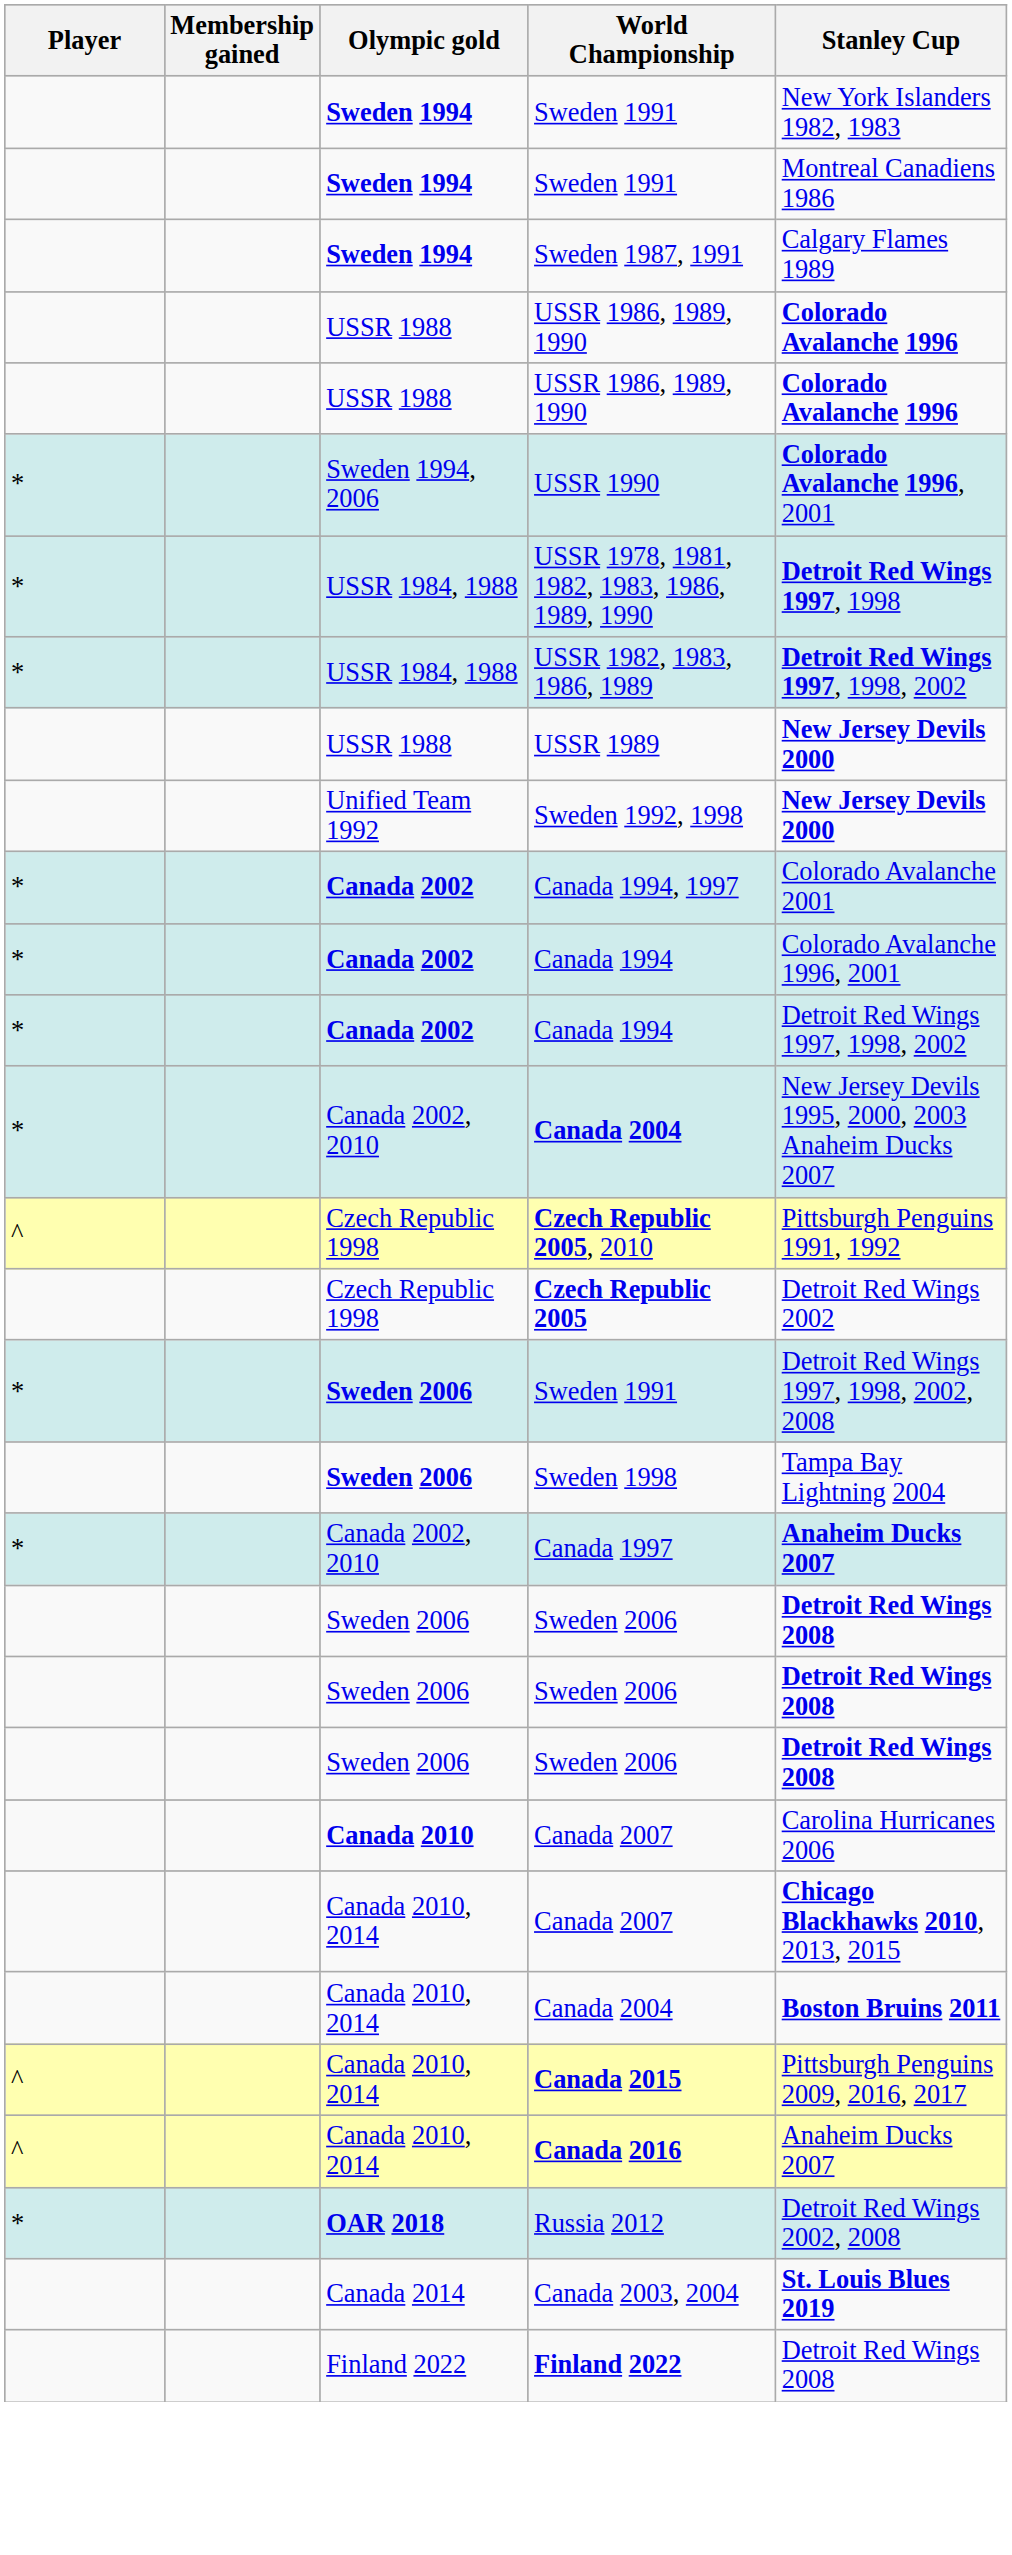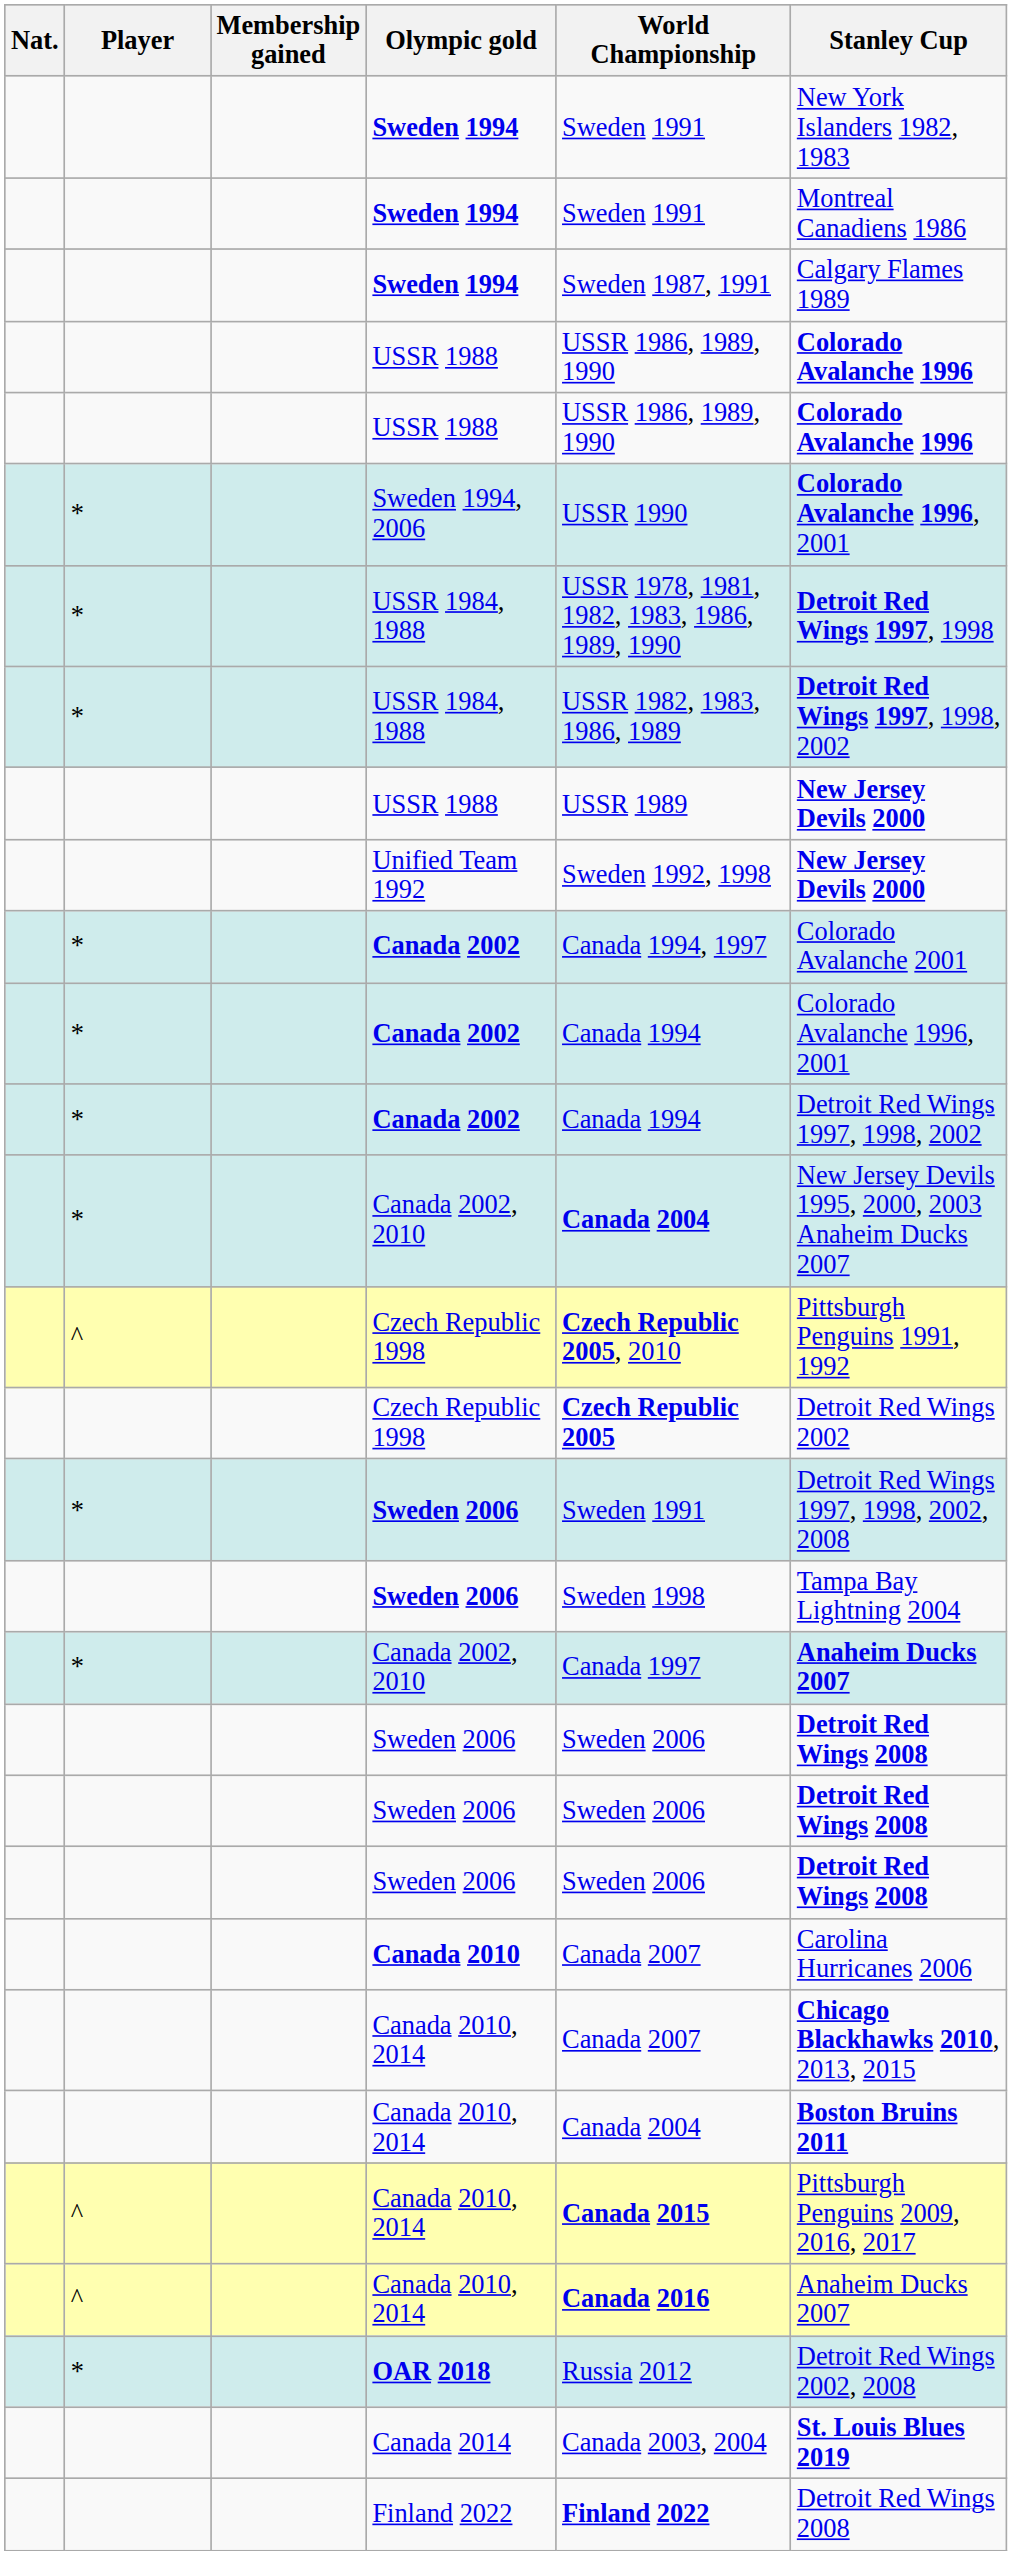+ column: Nat.
